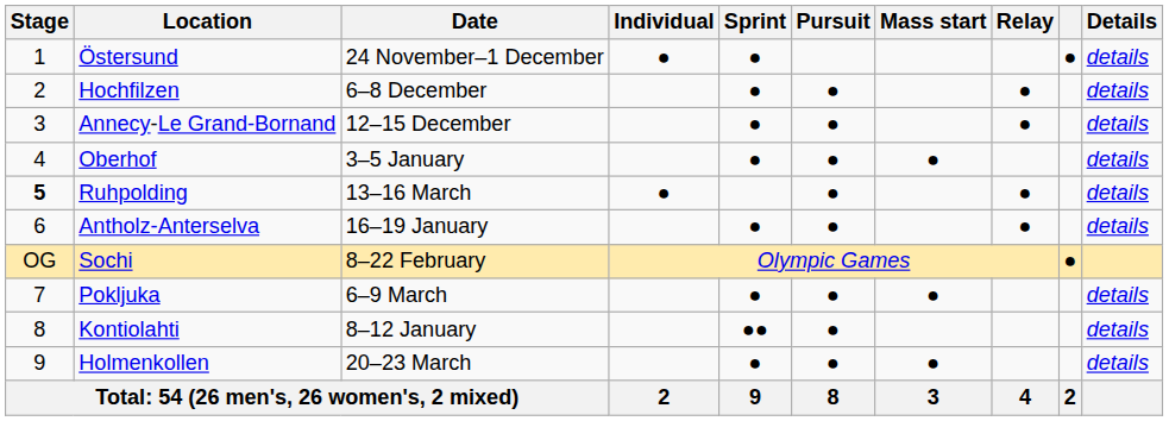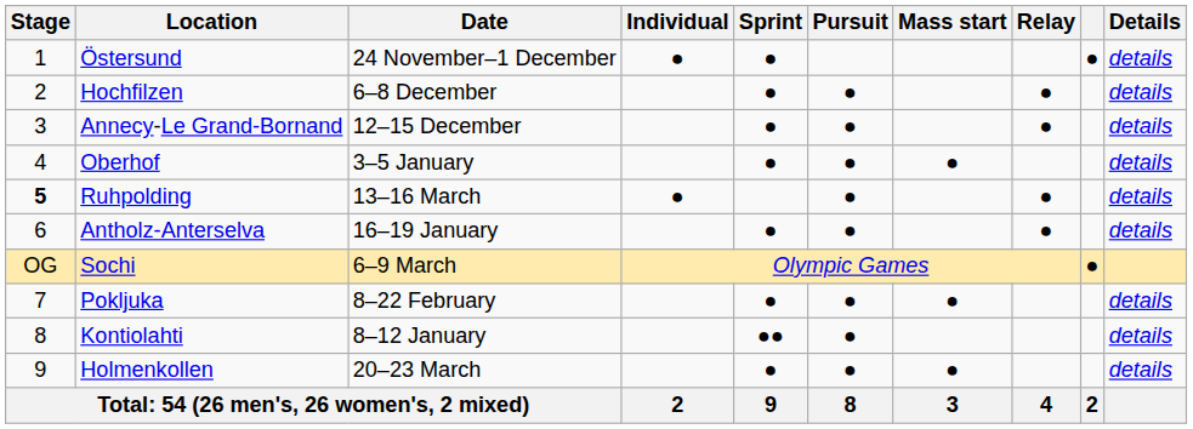Sochi | Date: 8–22 February -> 6–9 March
Pokljuka | Date: 6–9 March -> 8–22 February
